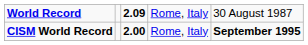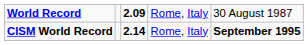CISM World Record | column 3: 2.00 -> 2.14
